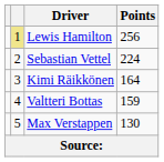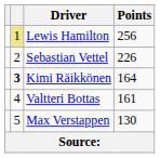Sebastian Vettel | Points: 224 -> 226
Kimi Räikkönen | column 2: normal -> bold
Valtteri Bottas | Points: 159 -> 161
